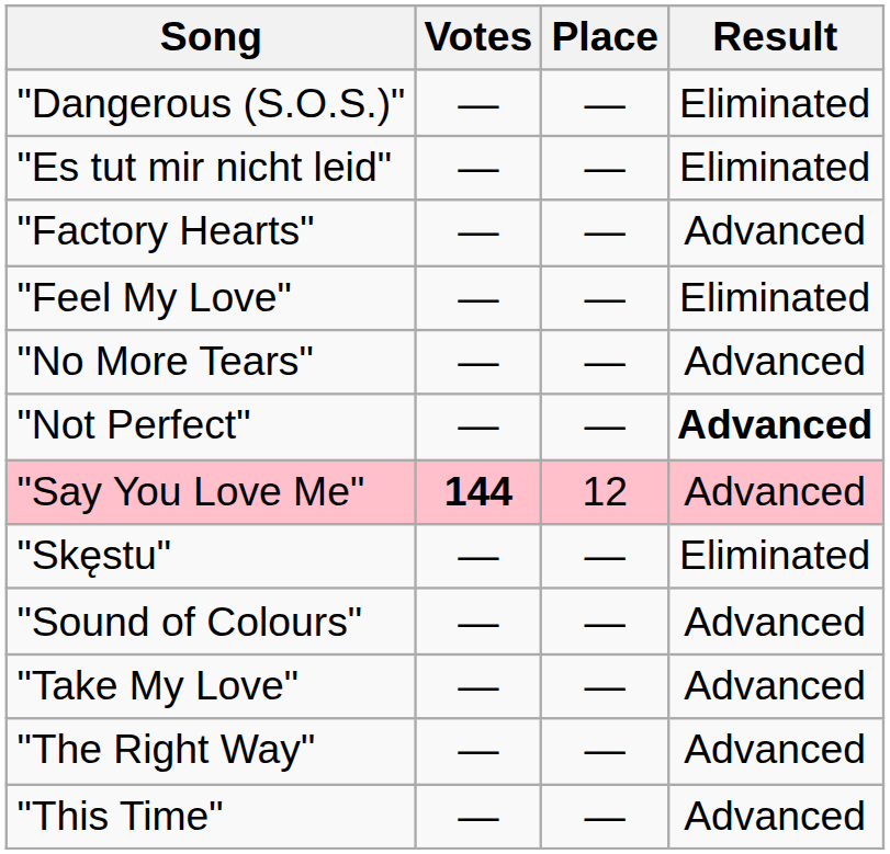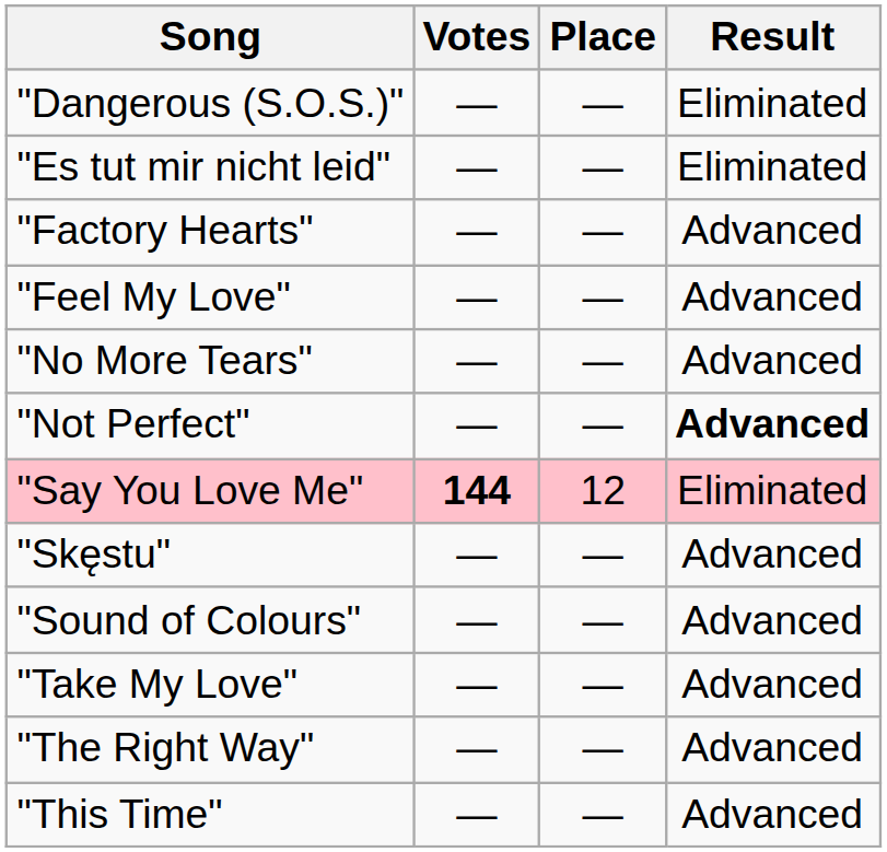"Feel My Love" | Result: Eliminated -> Advanced
"Say You Love Me" | Result: Advanced -> Eliminated
"Skęstu" | Result: Eliminated -> Advanced
